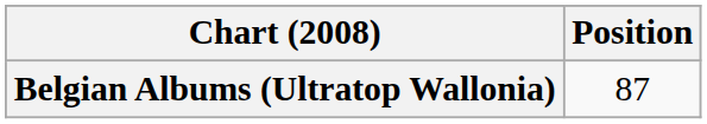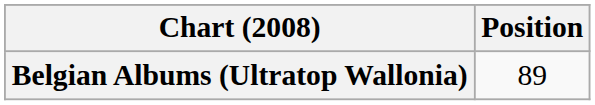Belgian Albums (Ultratop Wallonia) | Position: 87 -> 89
